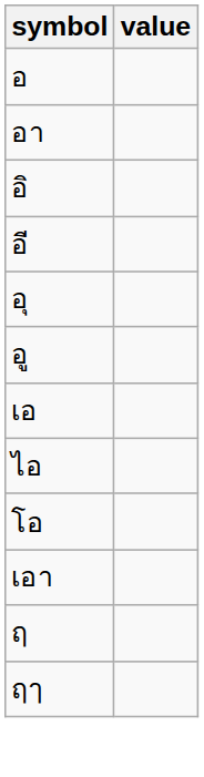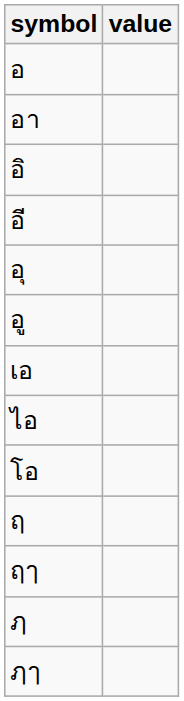- row: เอา
+ row: ฦ
+ row: ฦๅ
